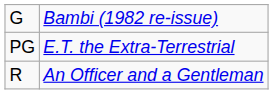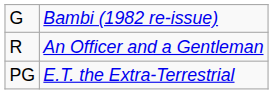rows swapped: PG <-> R
